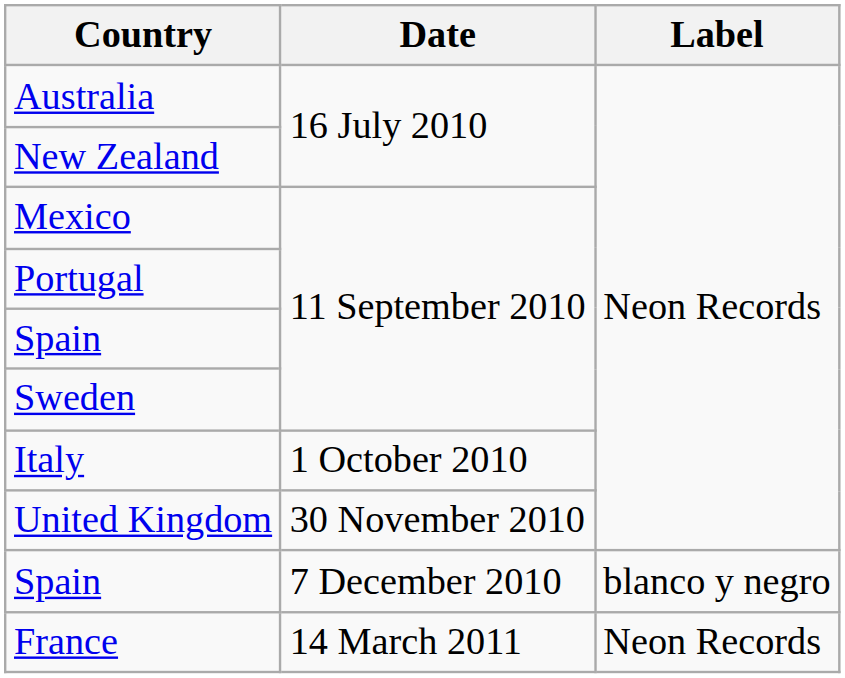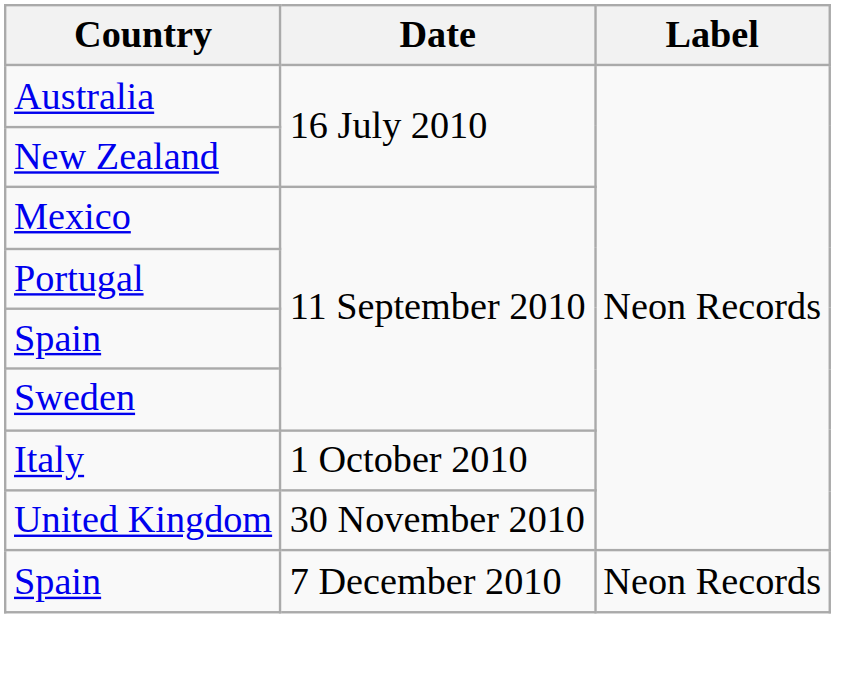Spain / 7 December 2010 | Label: blanco y negro -> Neon Records
- row: France | 14 March 2011 | Neon Records
